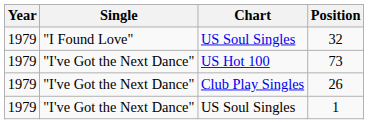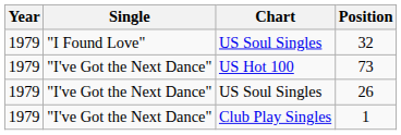26 | Chart: Club Play Singles -> US Soul Singles
1 | Chart: US Soul Singles -> Club Play Singles
